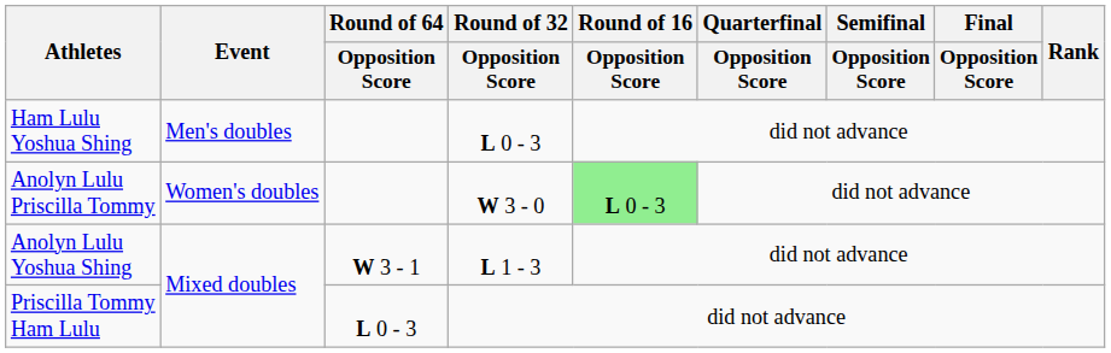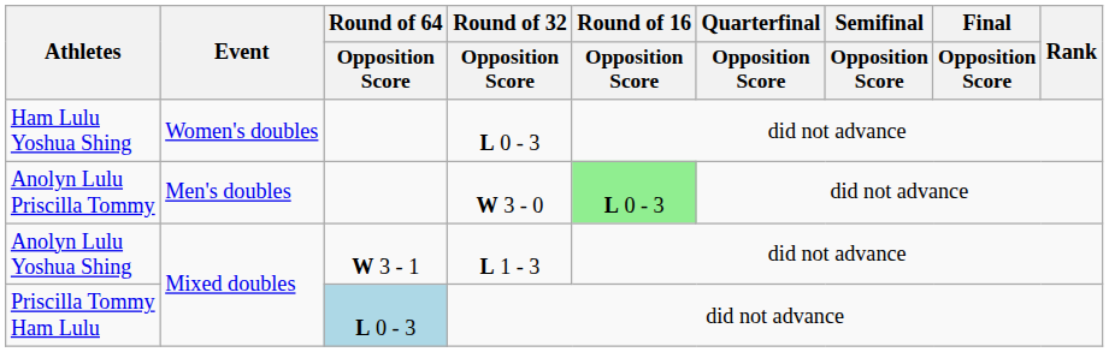Ham Lulu Yoshua Shing | Event: Men's doubles -> Women's doubles
Anolyn Lulu Priscilla Tommy | Event: Women's doubles -> Men's doubles
Priscilla Tommy Ham Lulu | Round of 64 / Opposition Score: no background -> lightblue background
